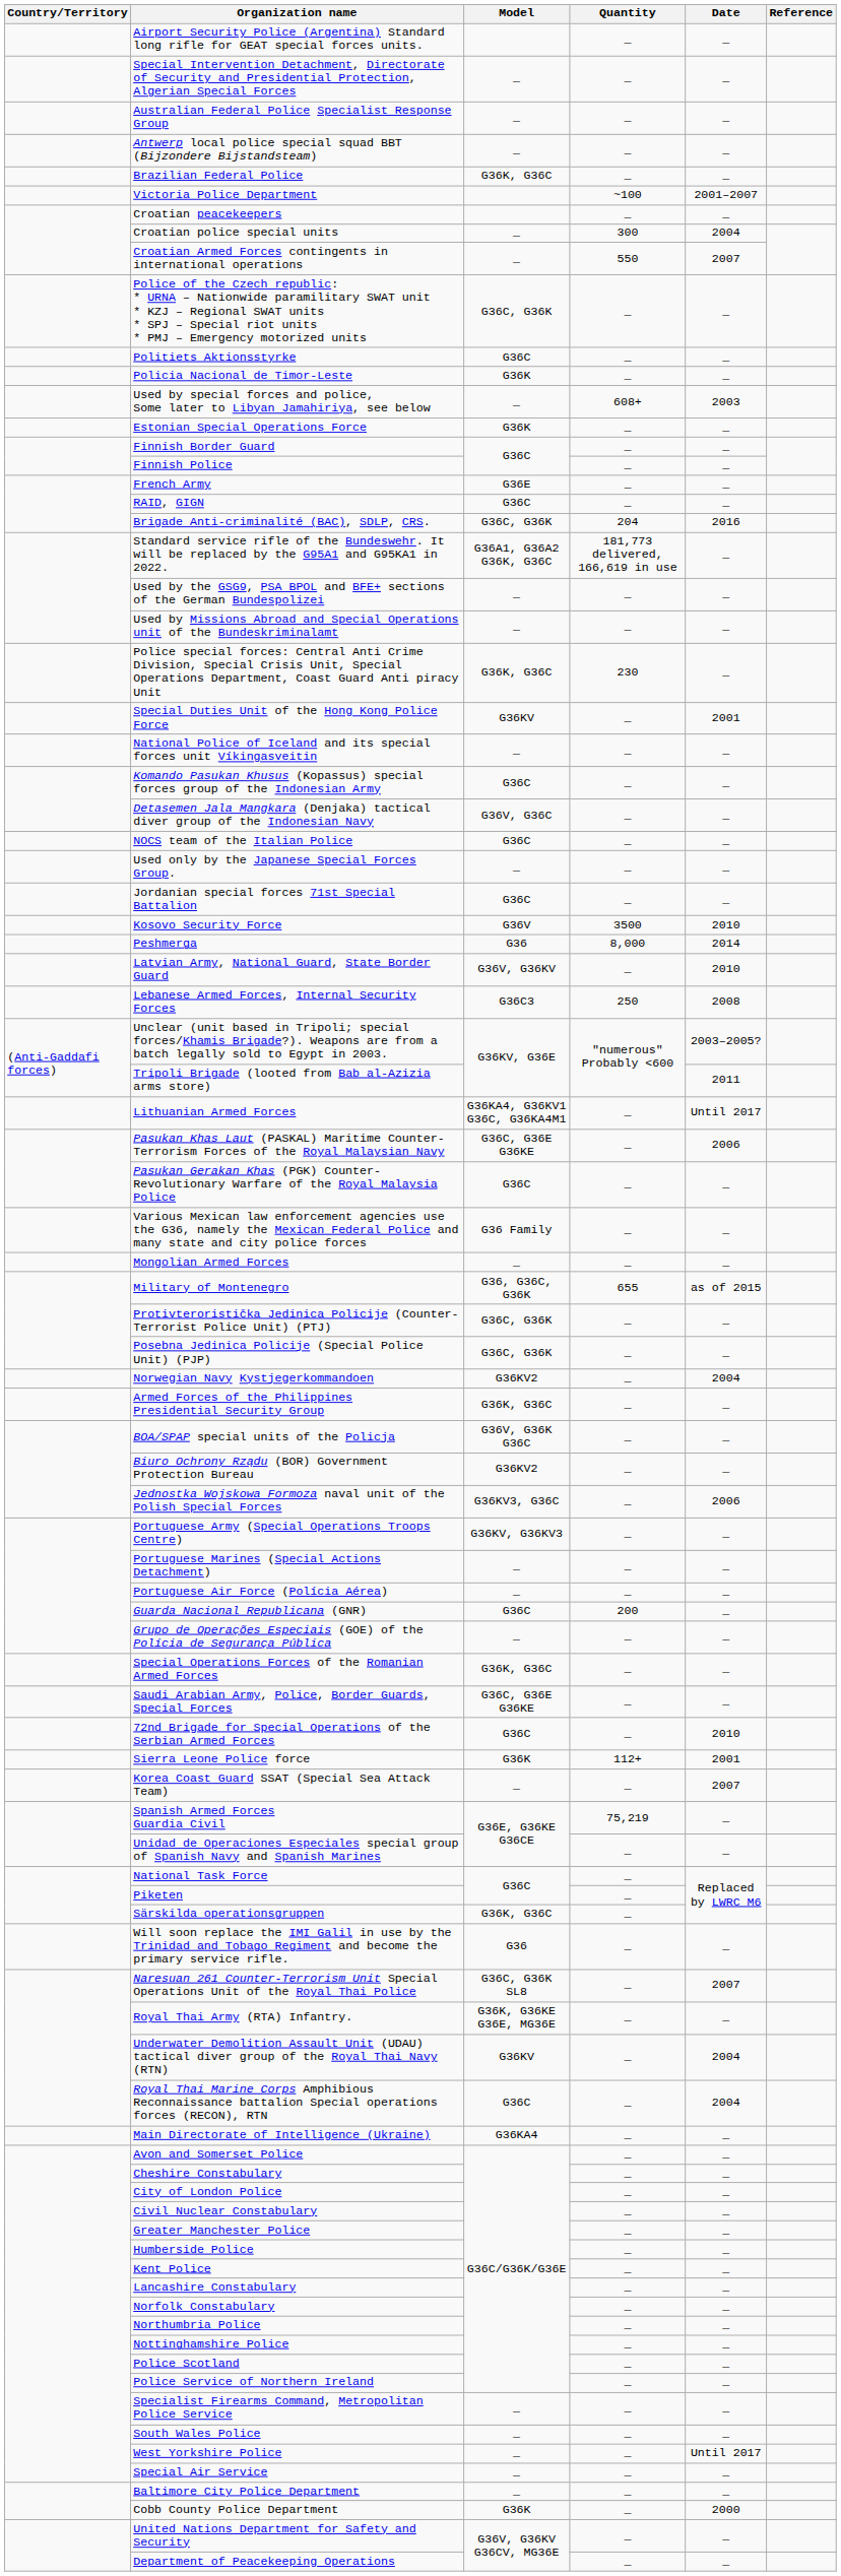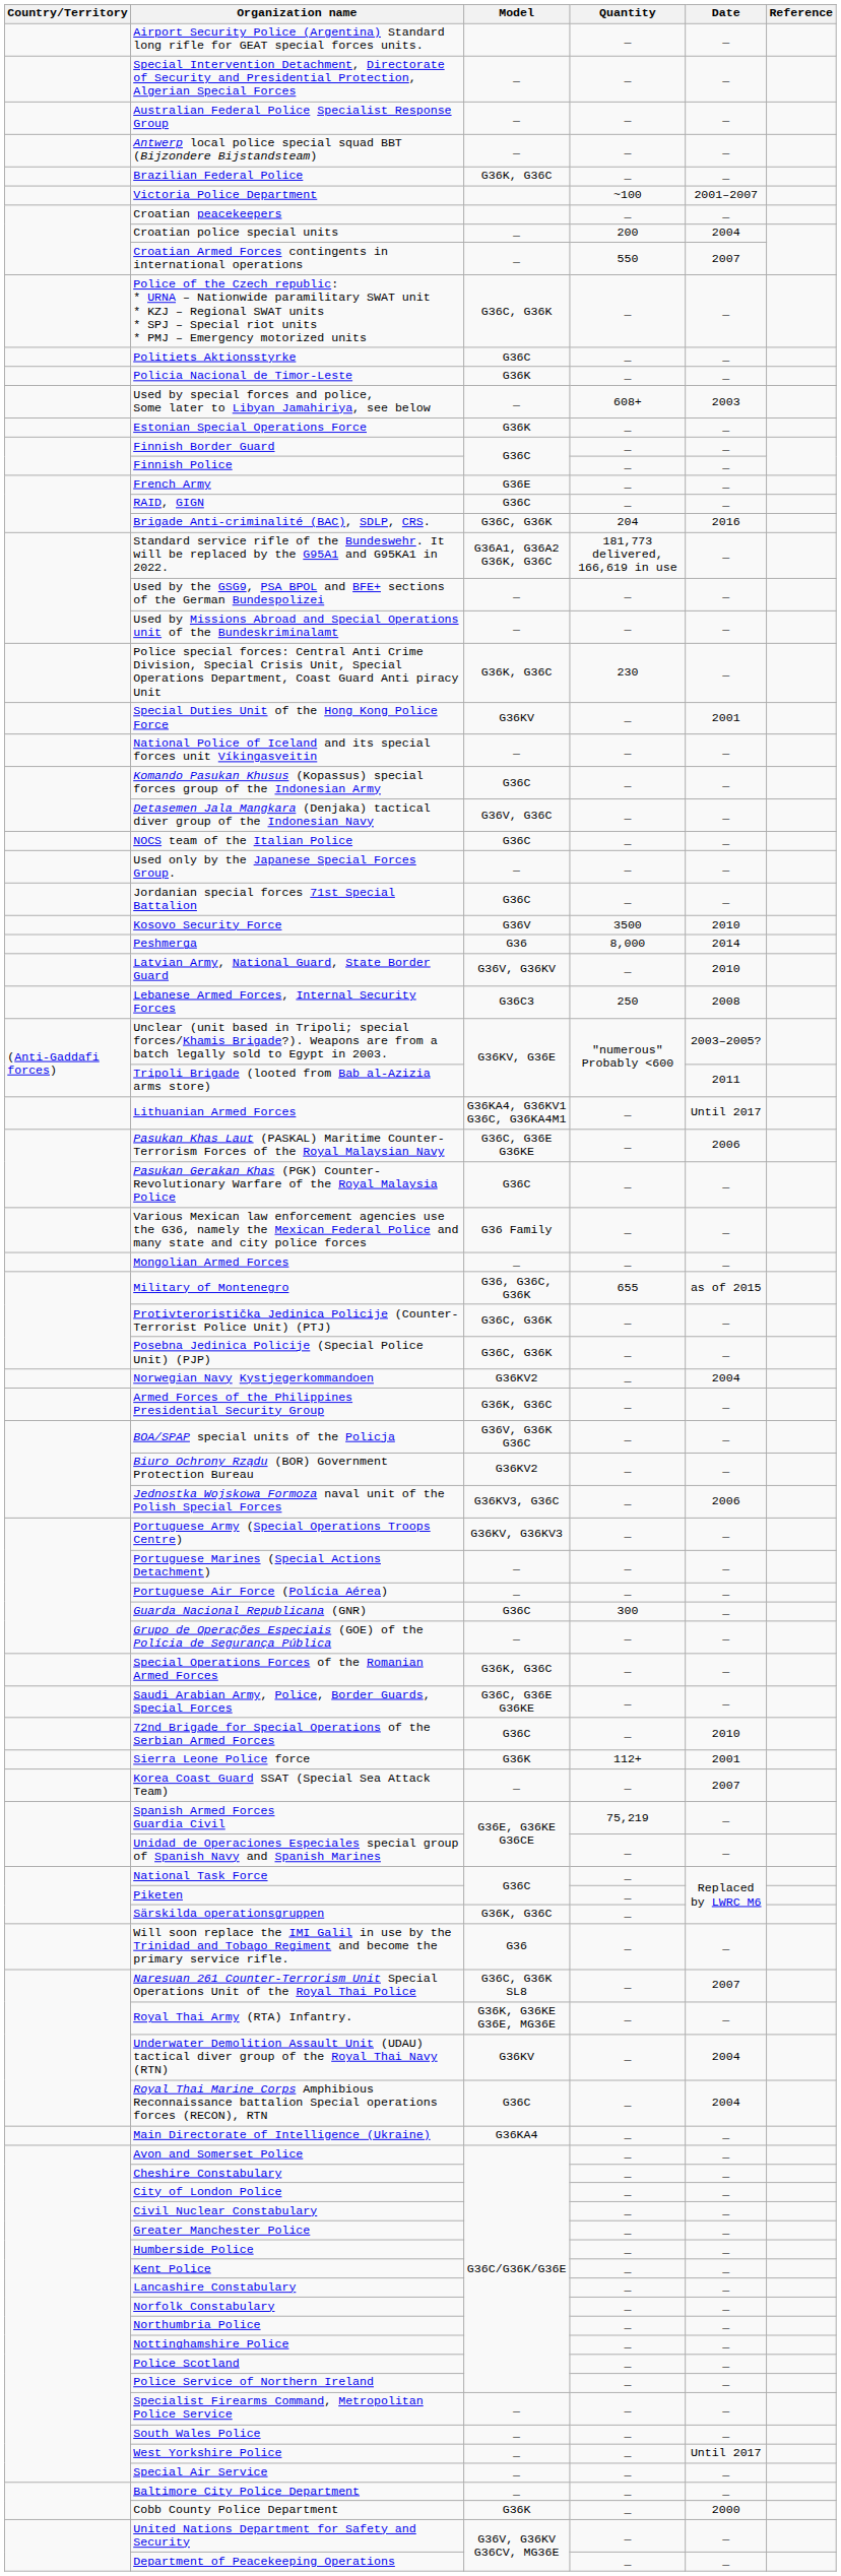Croatian police special units | Quantity: 300 -> 200
Guarda Nacional Republicana (GNR) | Quantity: 200 -> 300
